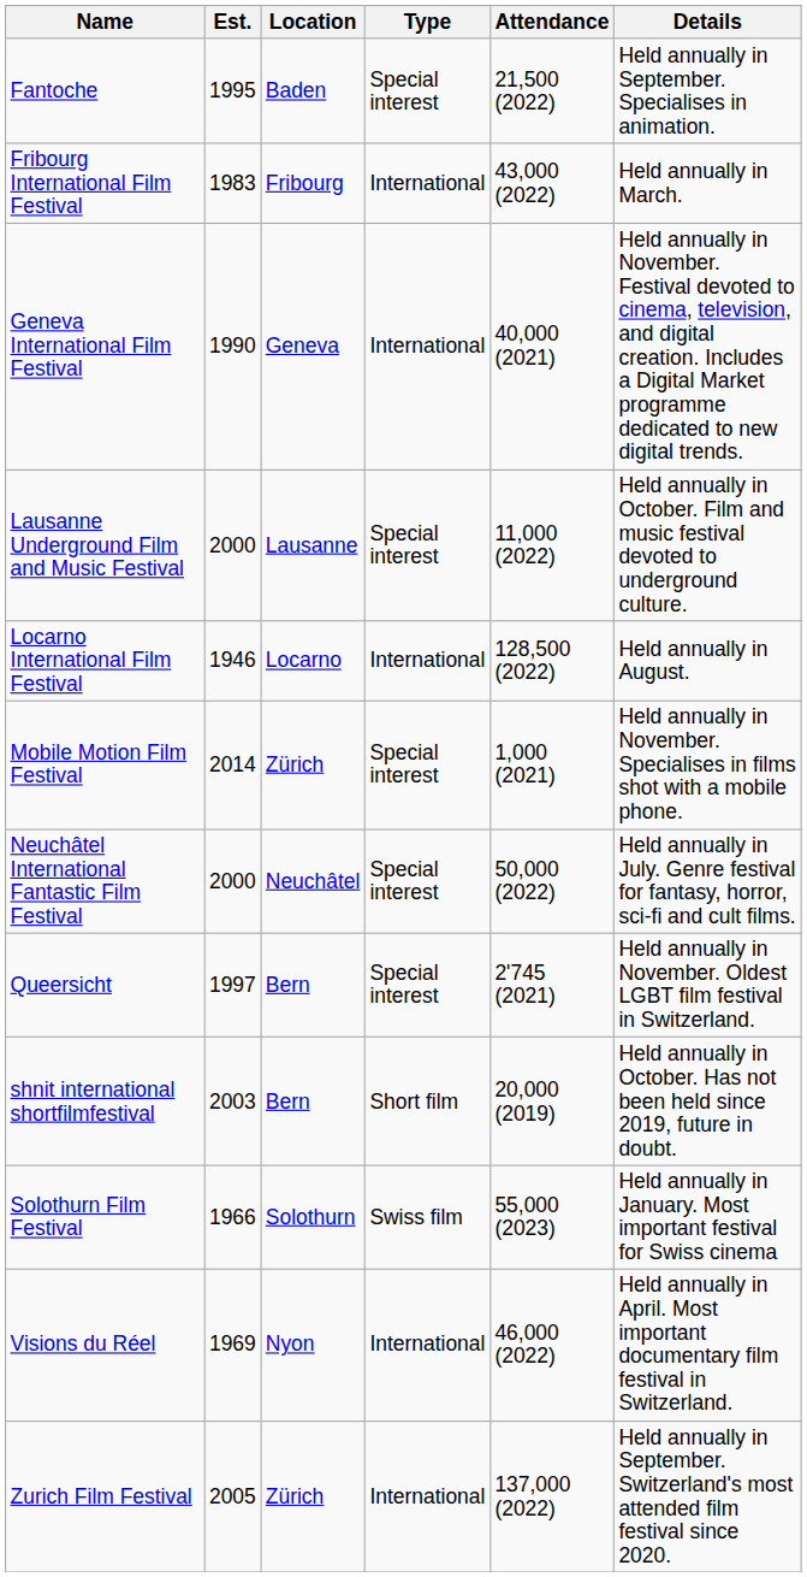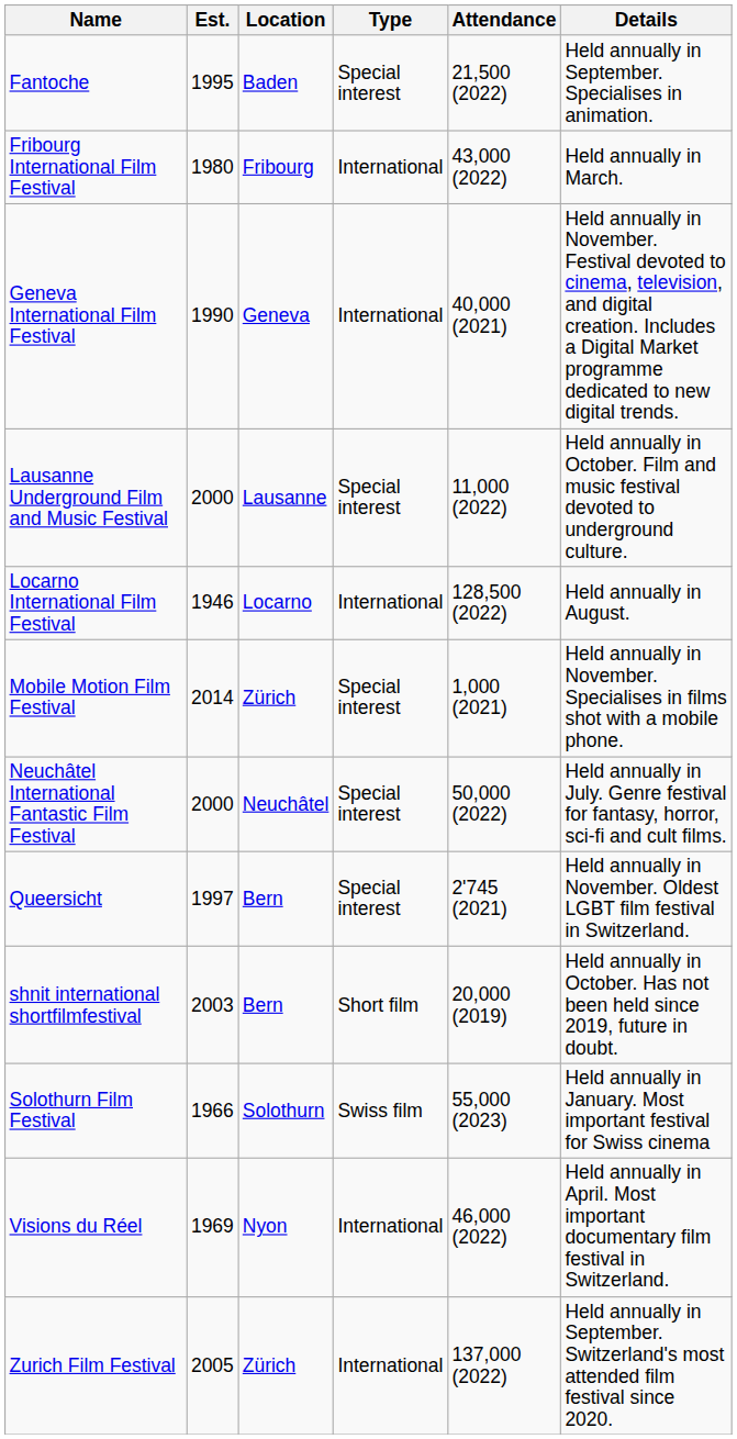Fribourg International Film Festival | Est.: 1983 -> 1980
